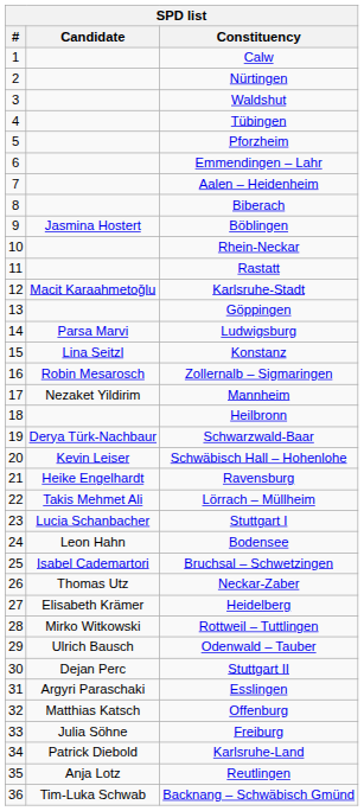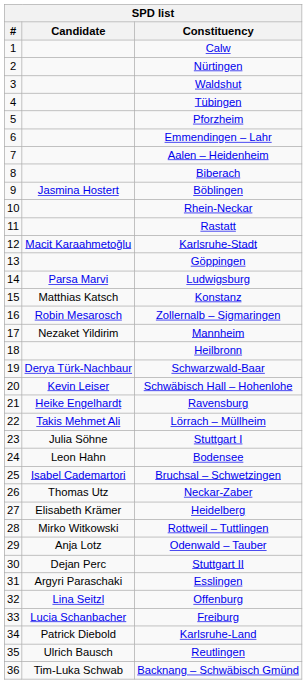Konstanz | Candidate: Lina Seitzl -> Matthias Katsch
Stuttgart I | Candidate: Lucia Schanbacher -> Julia Söhne
Odenwald – Tauber | Candidate: Ulrich Bausch -> Anja Lotz
Offenburg | Candidate: Matthias Katsch -> Lina Seitzl
Freiburg | Candidate: Julia Söhne -> Lucia Schanbacher
Reutlingen | Candidate: Anja Lotz -> Ulrich Bausch
